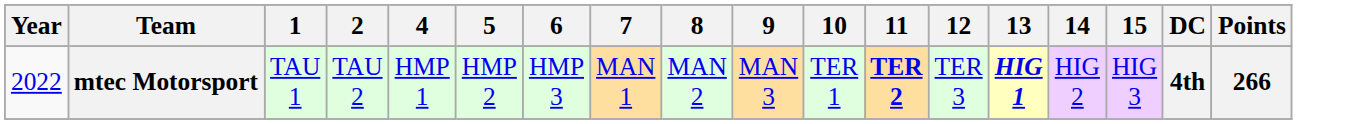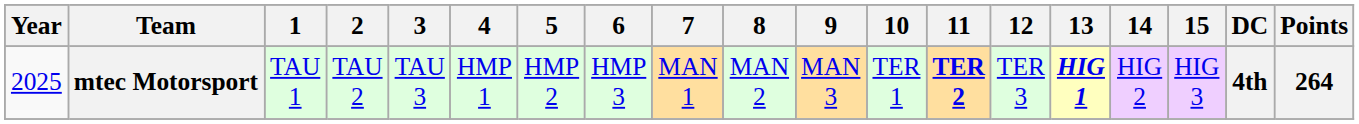+ column: 3 | TAU 3
mtec Motorsport | Year: 2022 -> 2025
mtec Motorsport | Points: 266 -> 264
